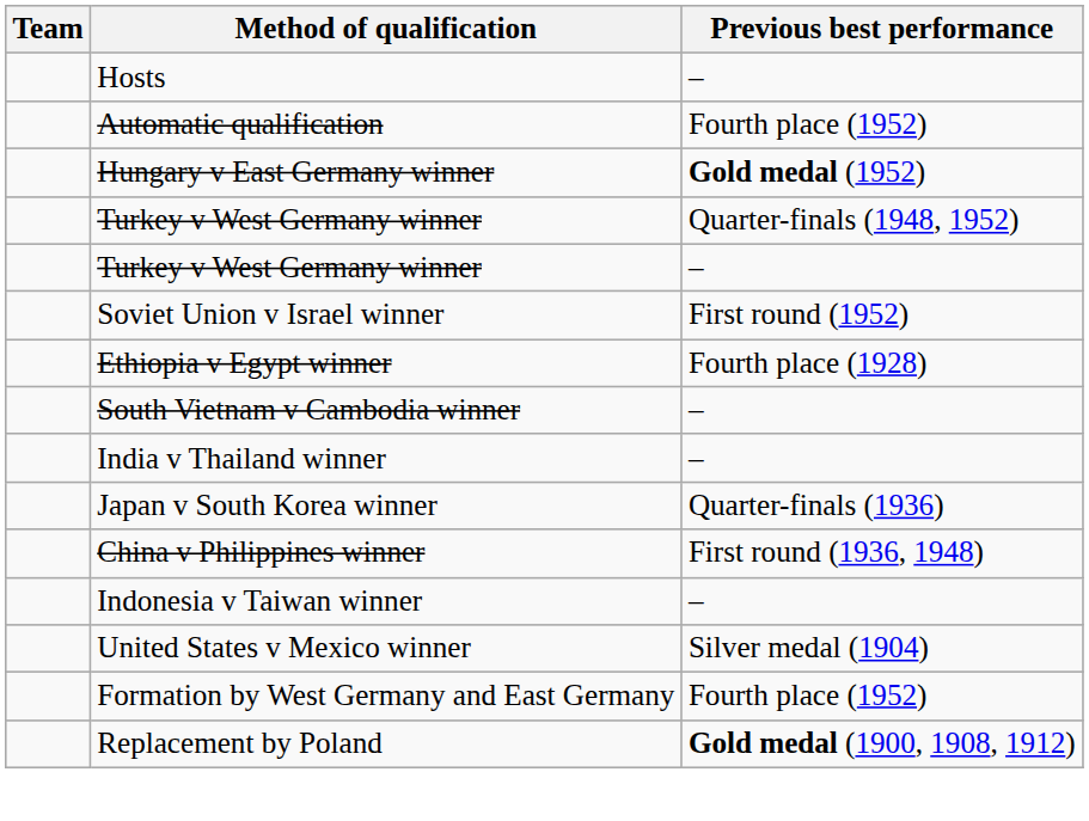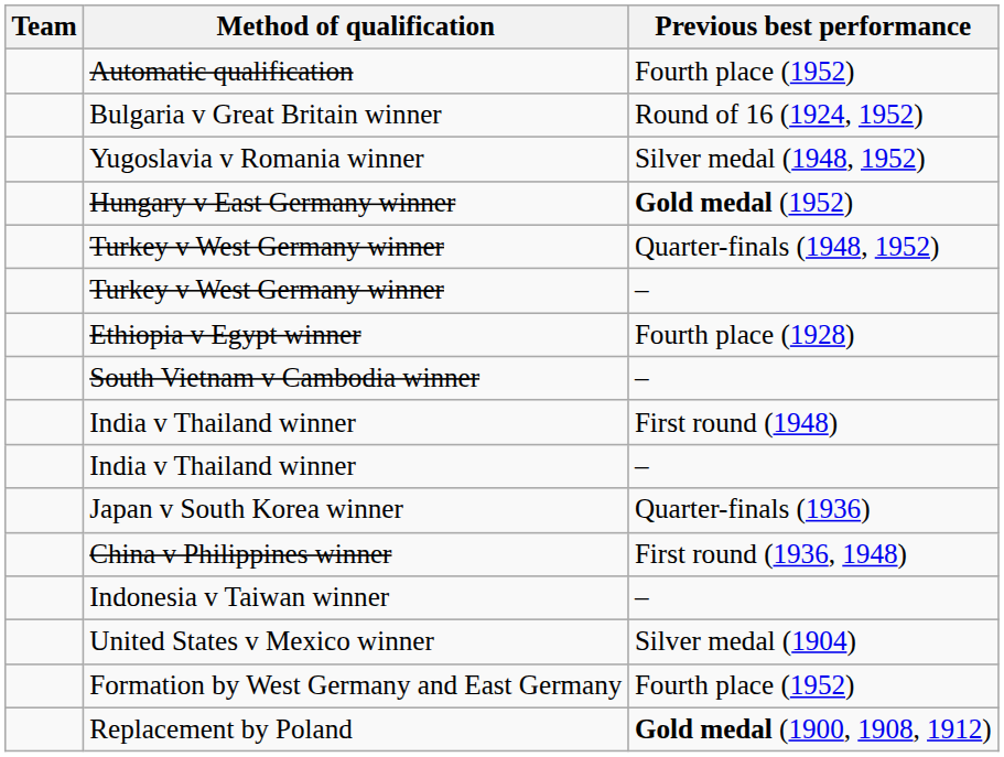- row: Hosts | –
+ row: Bulgaria v Great Britain winner | Round of 16 (1924, 1952)
+ row: Yugoslavia v Romania winner | Silver medal (1948, 1952)
- row: Soviet Union v Israel winner | First round (1952)
+ row: India v Thailand winner | First round (1948)
